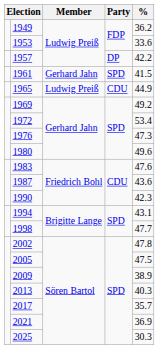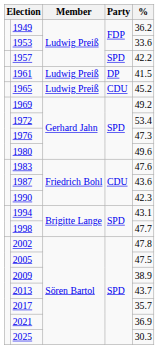1957 | Party: DP -> SPD
1961 | Member: Gerhard Jahn -> Ludwig Preiß
1961 | Party: SPD -> DP
1965 | %: 44.9 -> 45.2
2013 | %: 40.3 -> 43.7
